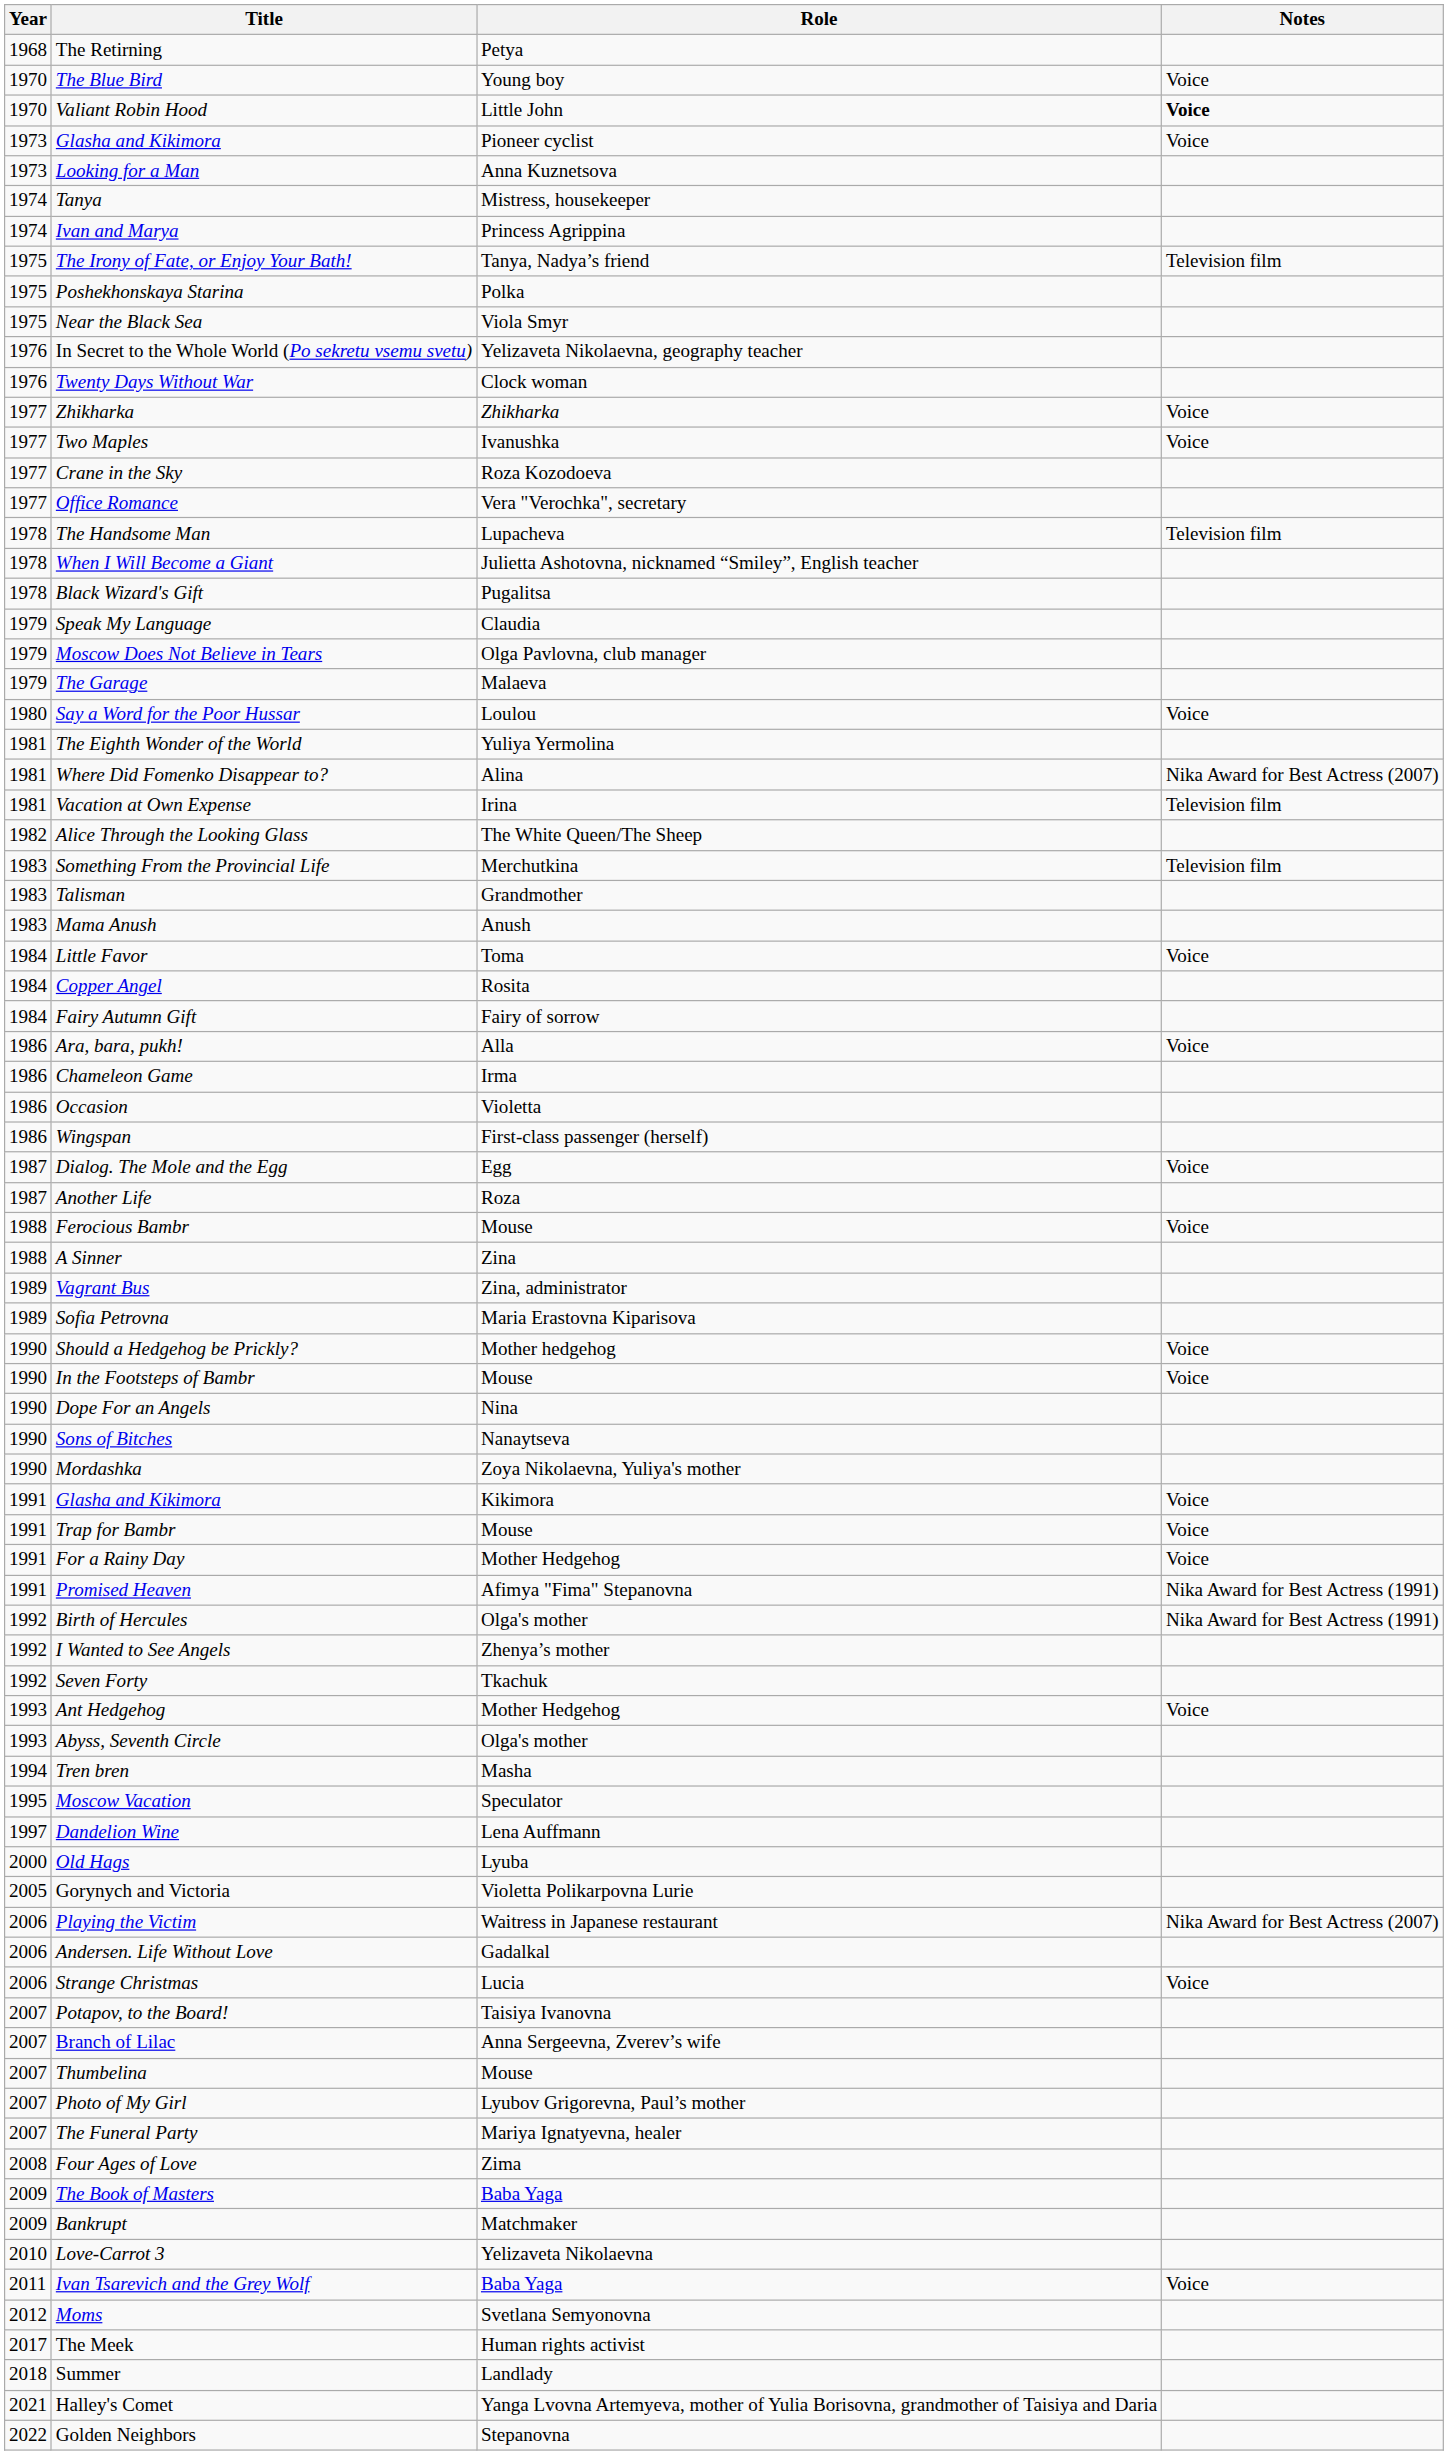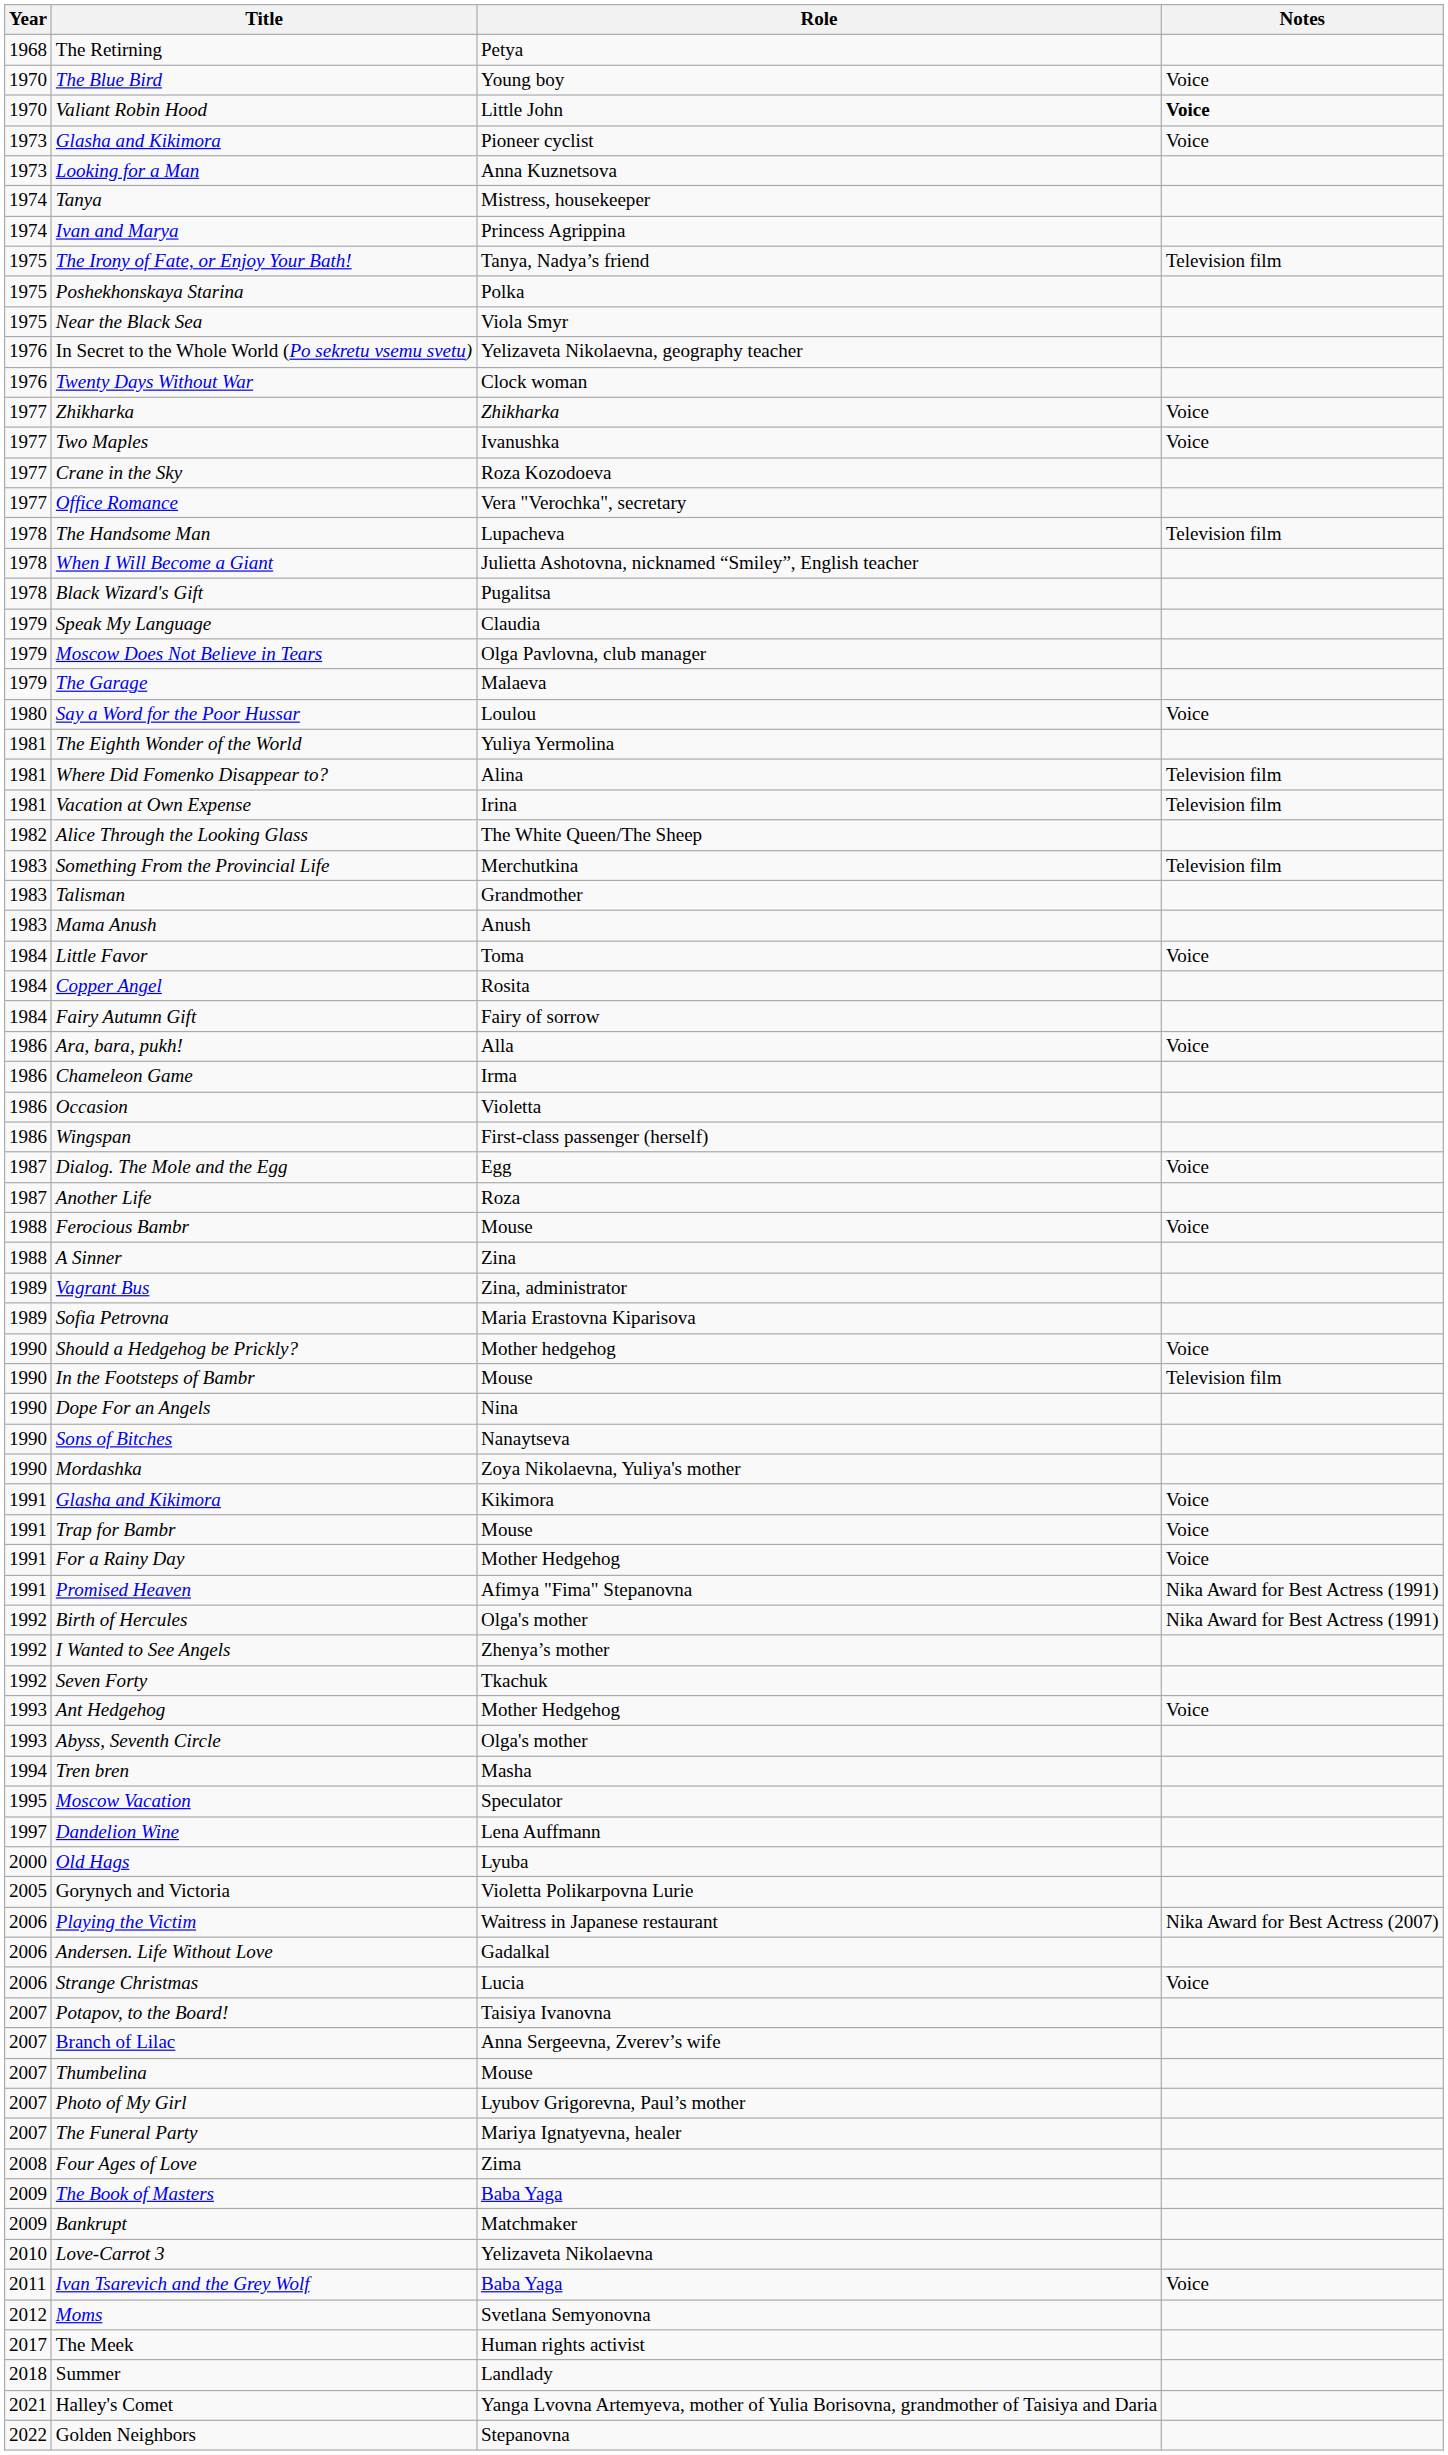Where Did Fomenko Disappear to? | Notes: Nika Award for Best Actress (2007) -> Television film
In the Footsteps of Bambr | Notes: Voice -> Television film
